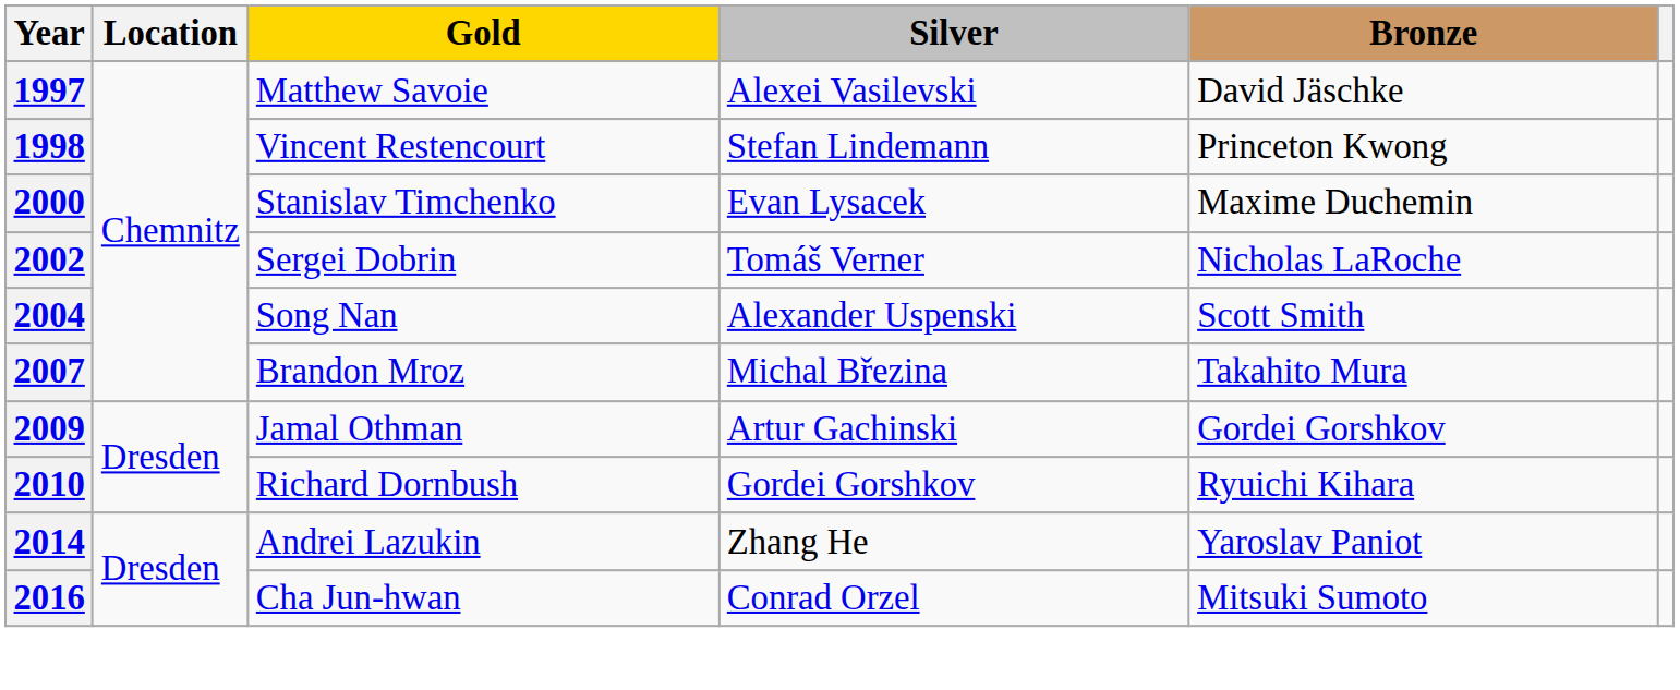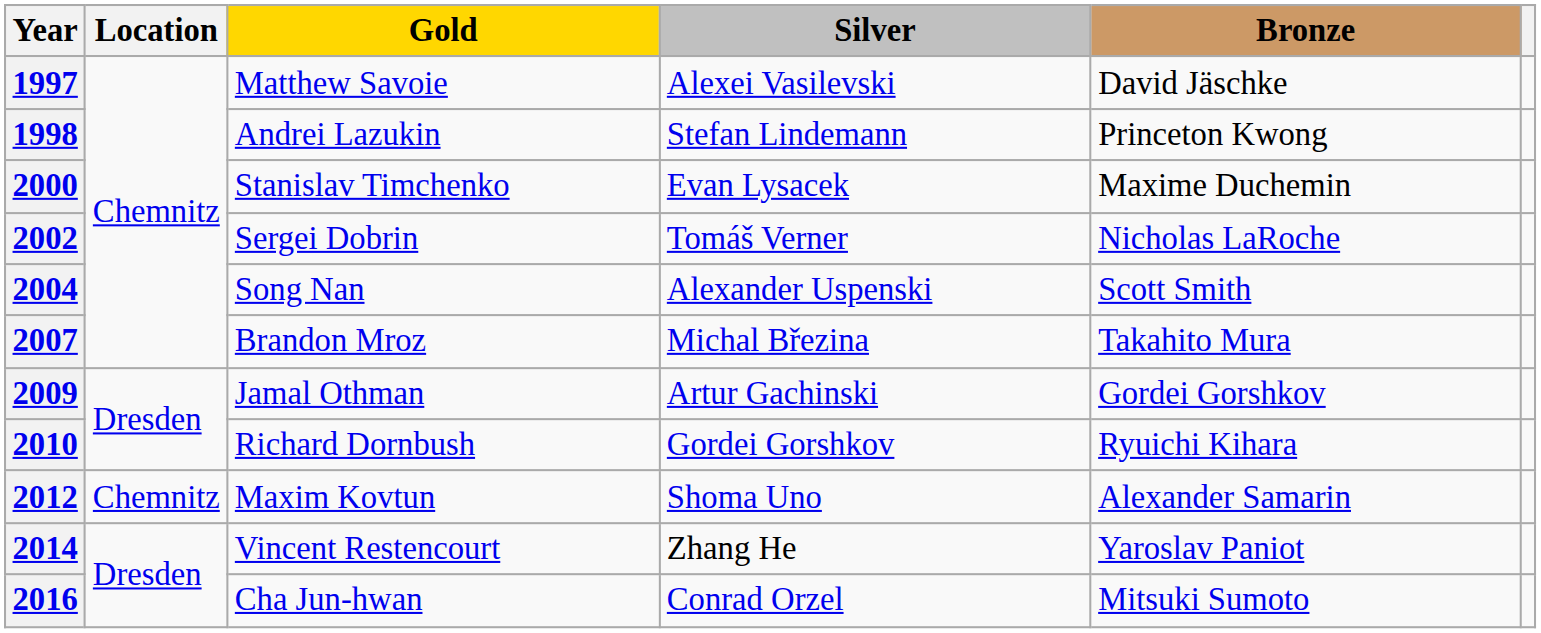1998 | Gold: Vincent Restencourt -> Andrei Lazukin
+ row: 2012 | Chemnitz | Maxim Kovtun | Shoma Uno | Alexander Samarin
2014 | Gold: Andrei Lazukin -> Vincent Restencourt
